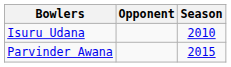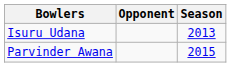Isuru Udana | Season: 2010 -> 2013
